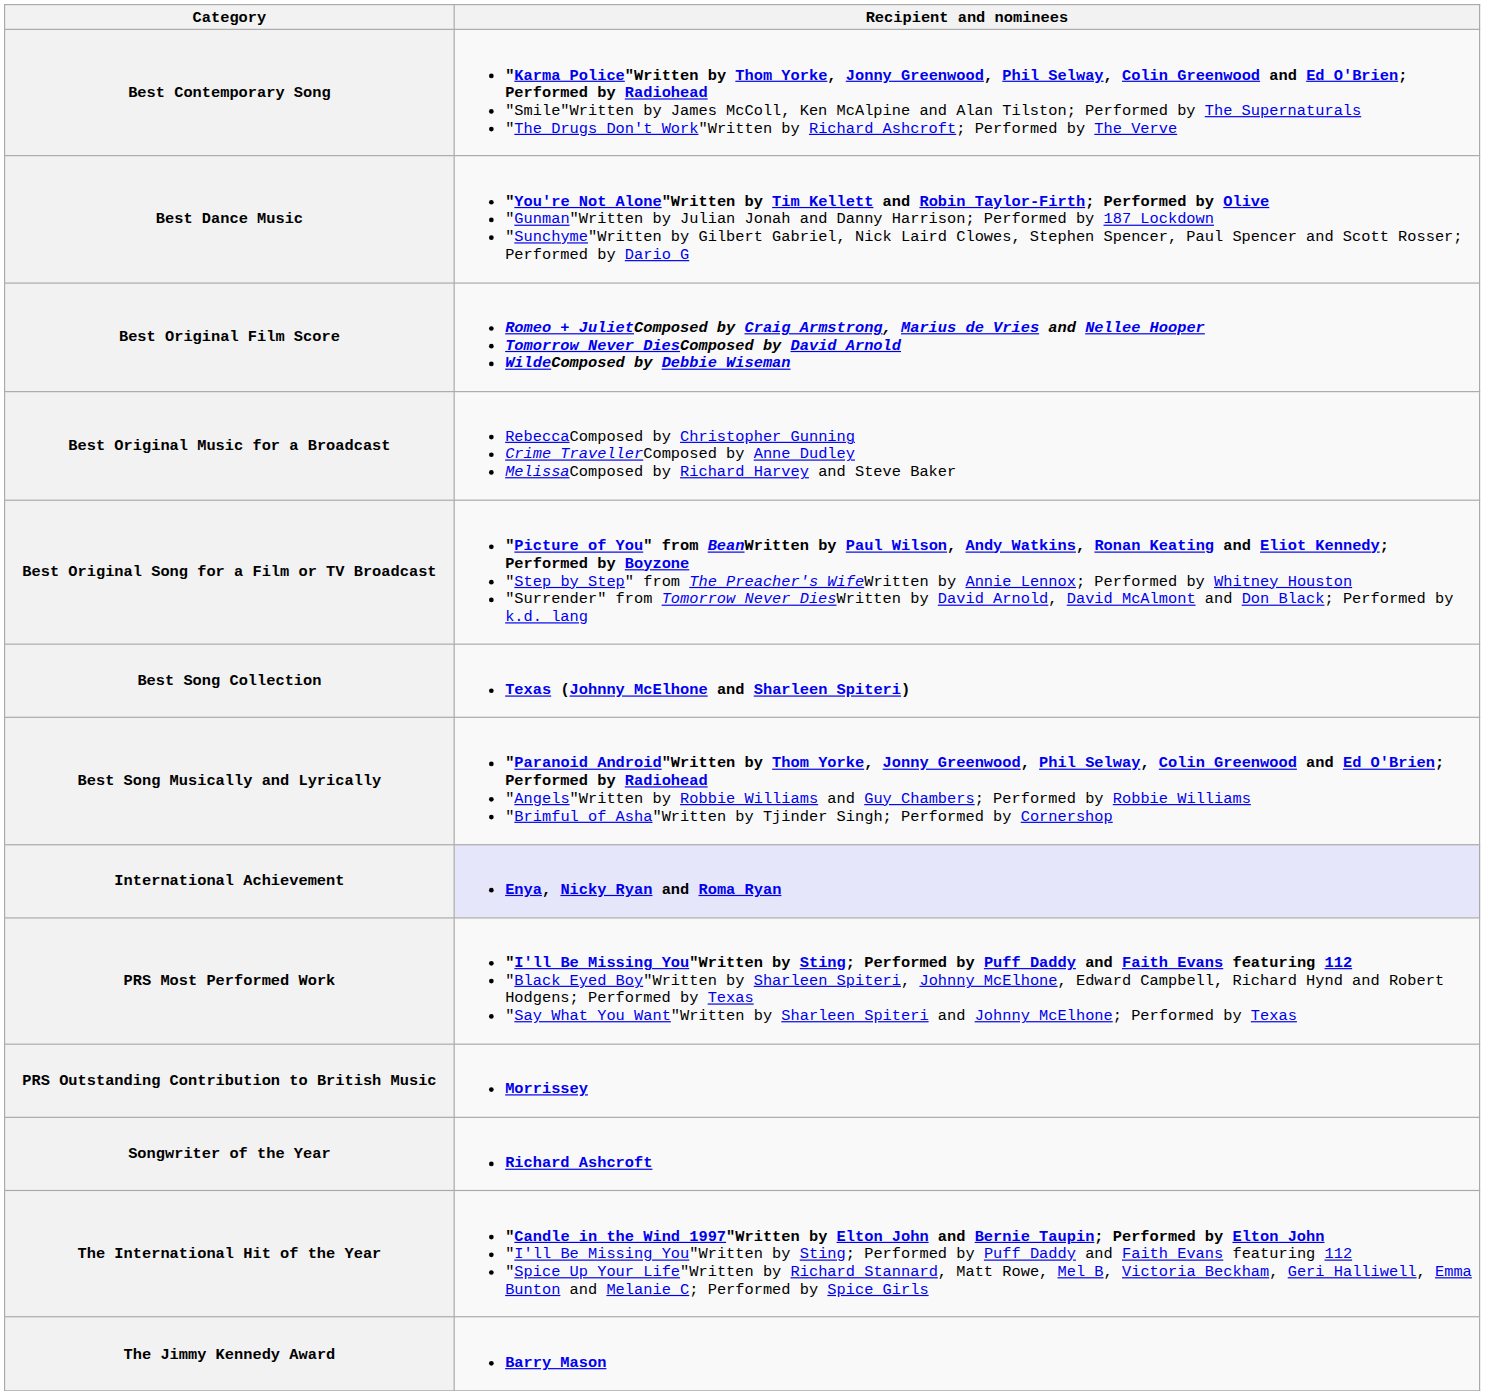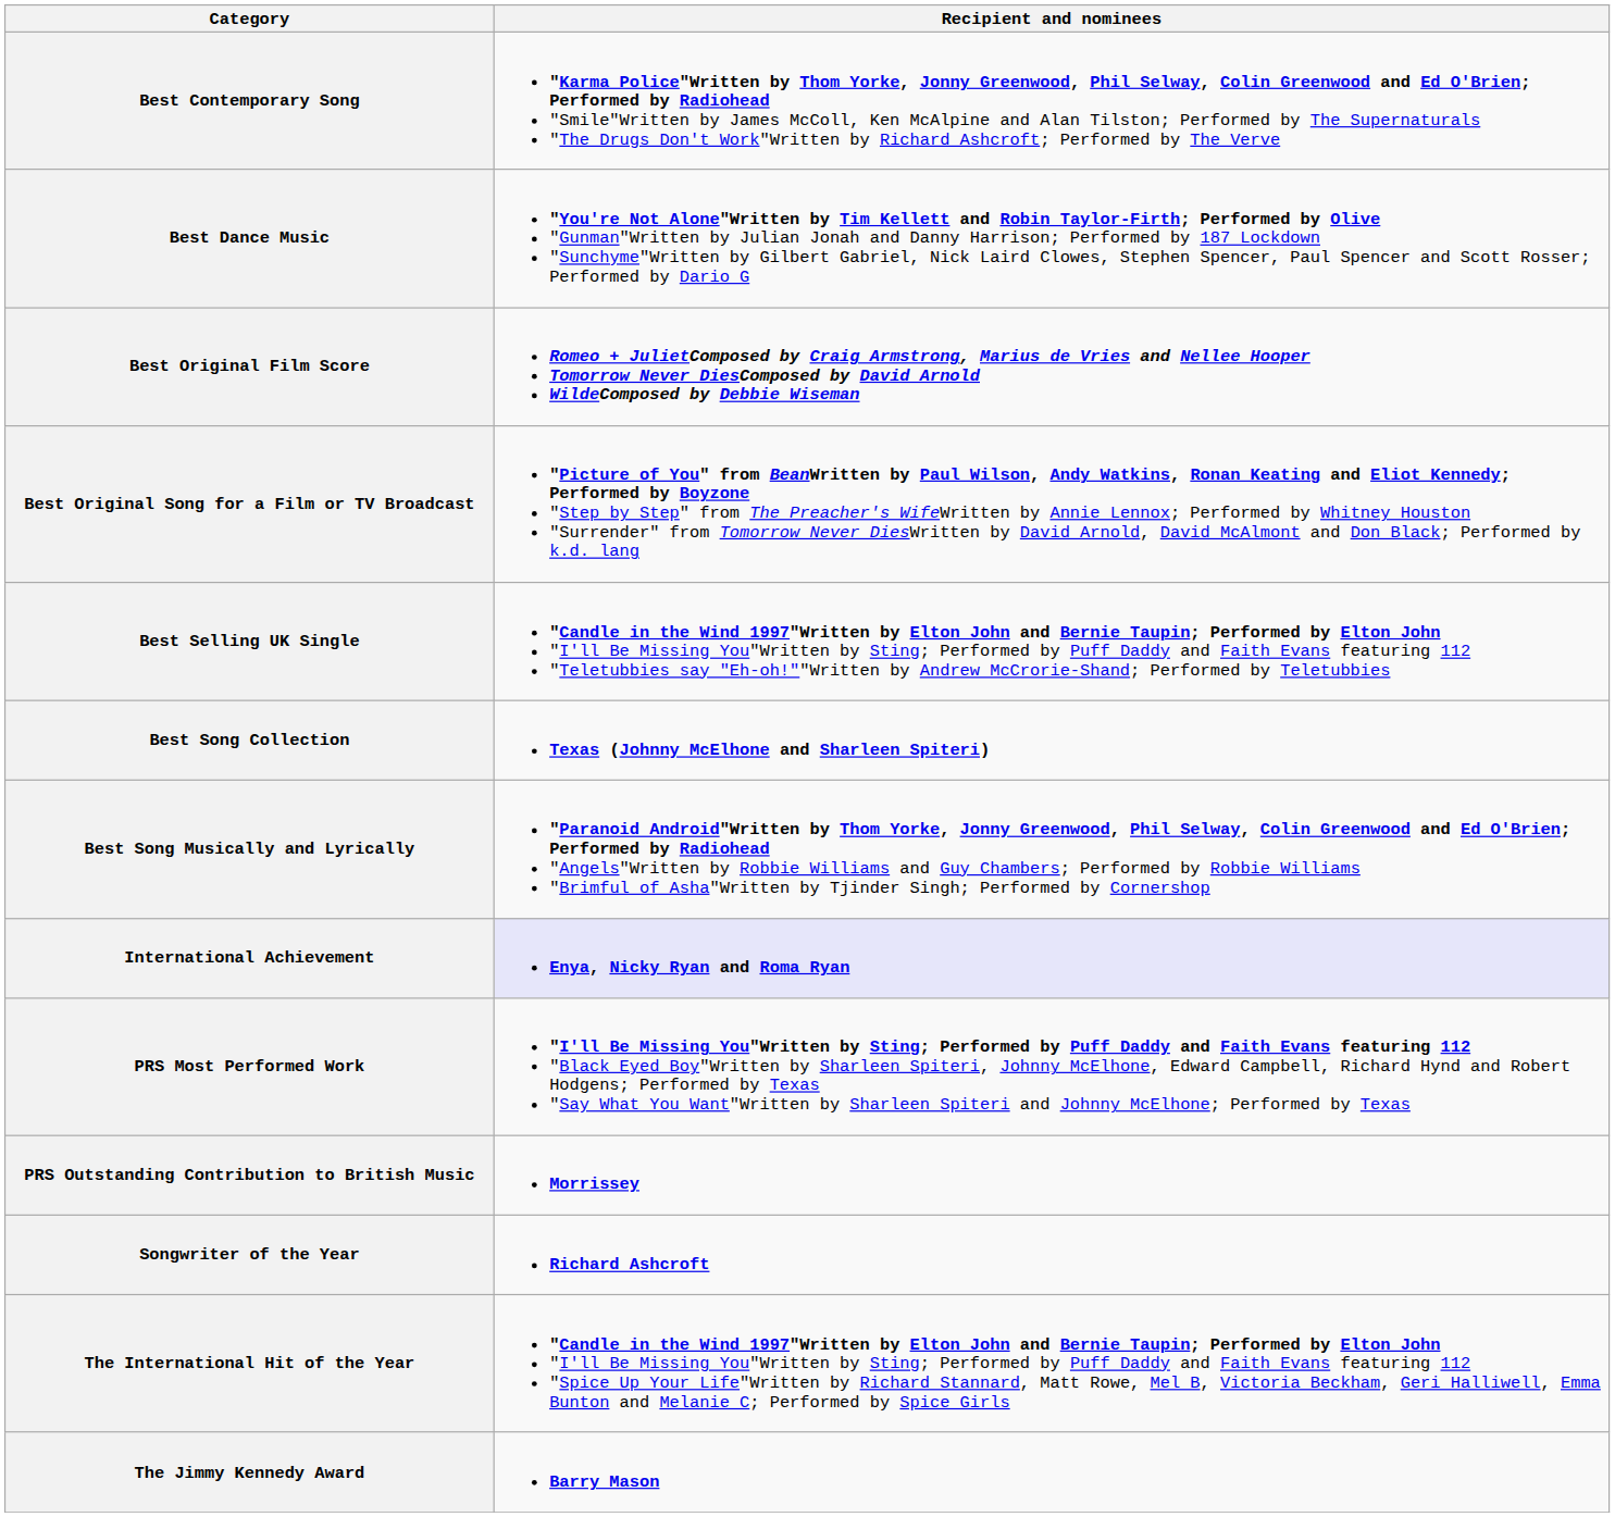- row: Best Original Music for a Broadcast | RebeccaComposed by Christopher Gunning Crime TravellerComposed by Anne Dudley MelissaComposed by Richard Harvey and Steve Baker
+ row: Best Selling UK Single | "Candle in the Wind 1997"Written by Elton John and Bernie Taupin; Performed by Elton John "I'll Be Missing You"Written by Sting; Performed by Puff Daddy and Faith Evans featuring 112 "Teletubbies say "Eh-oh!""Written by Andrew McCrorie-Shand; Performed by Teletubbies
